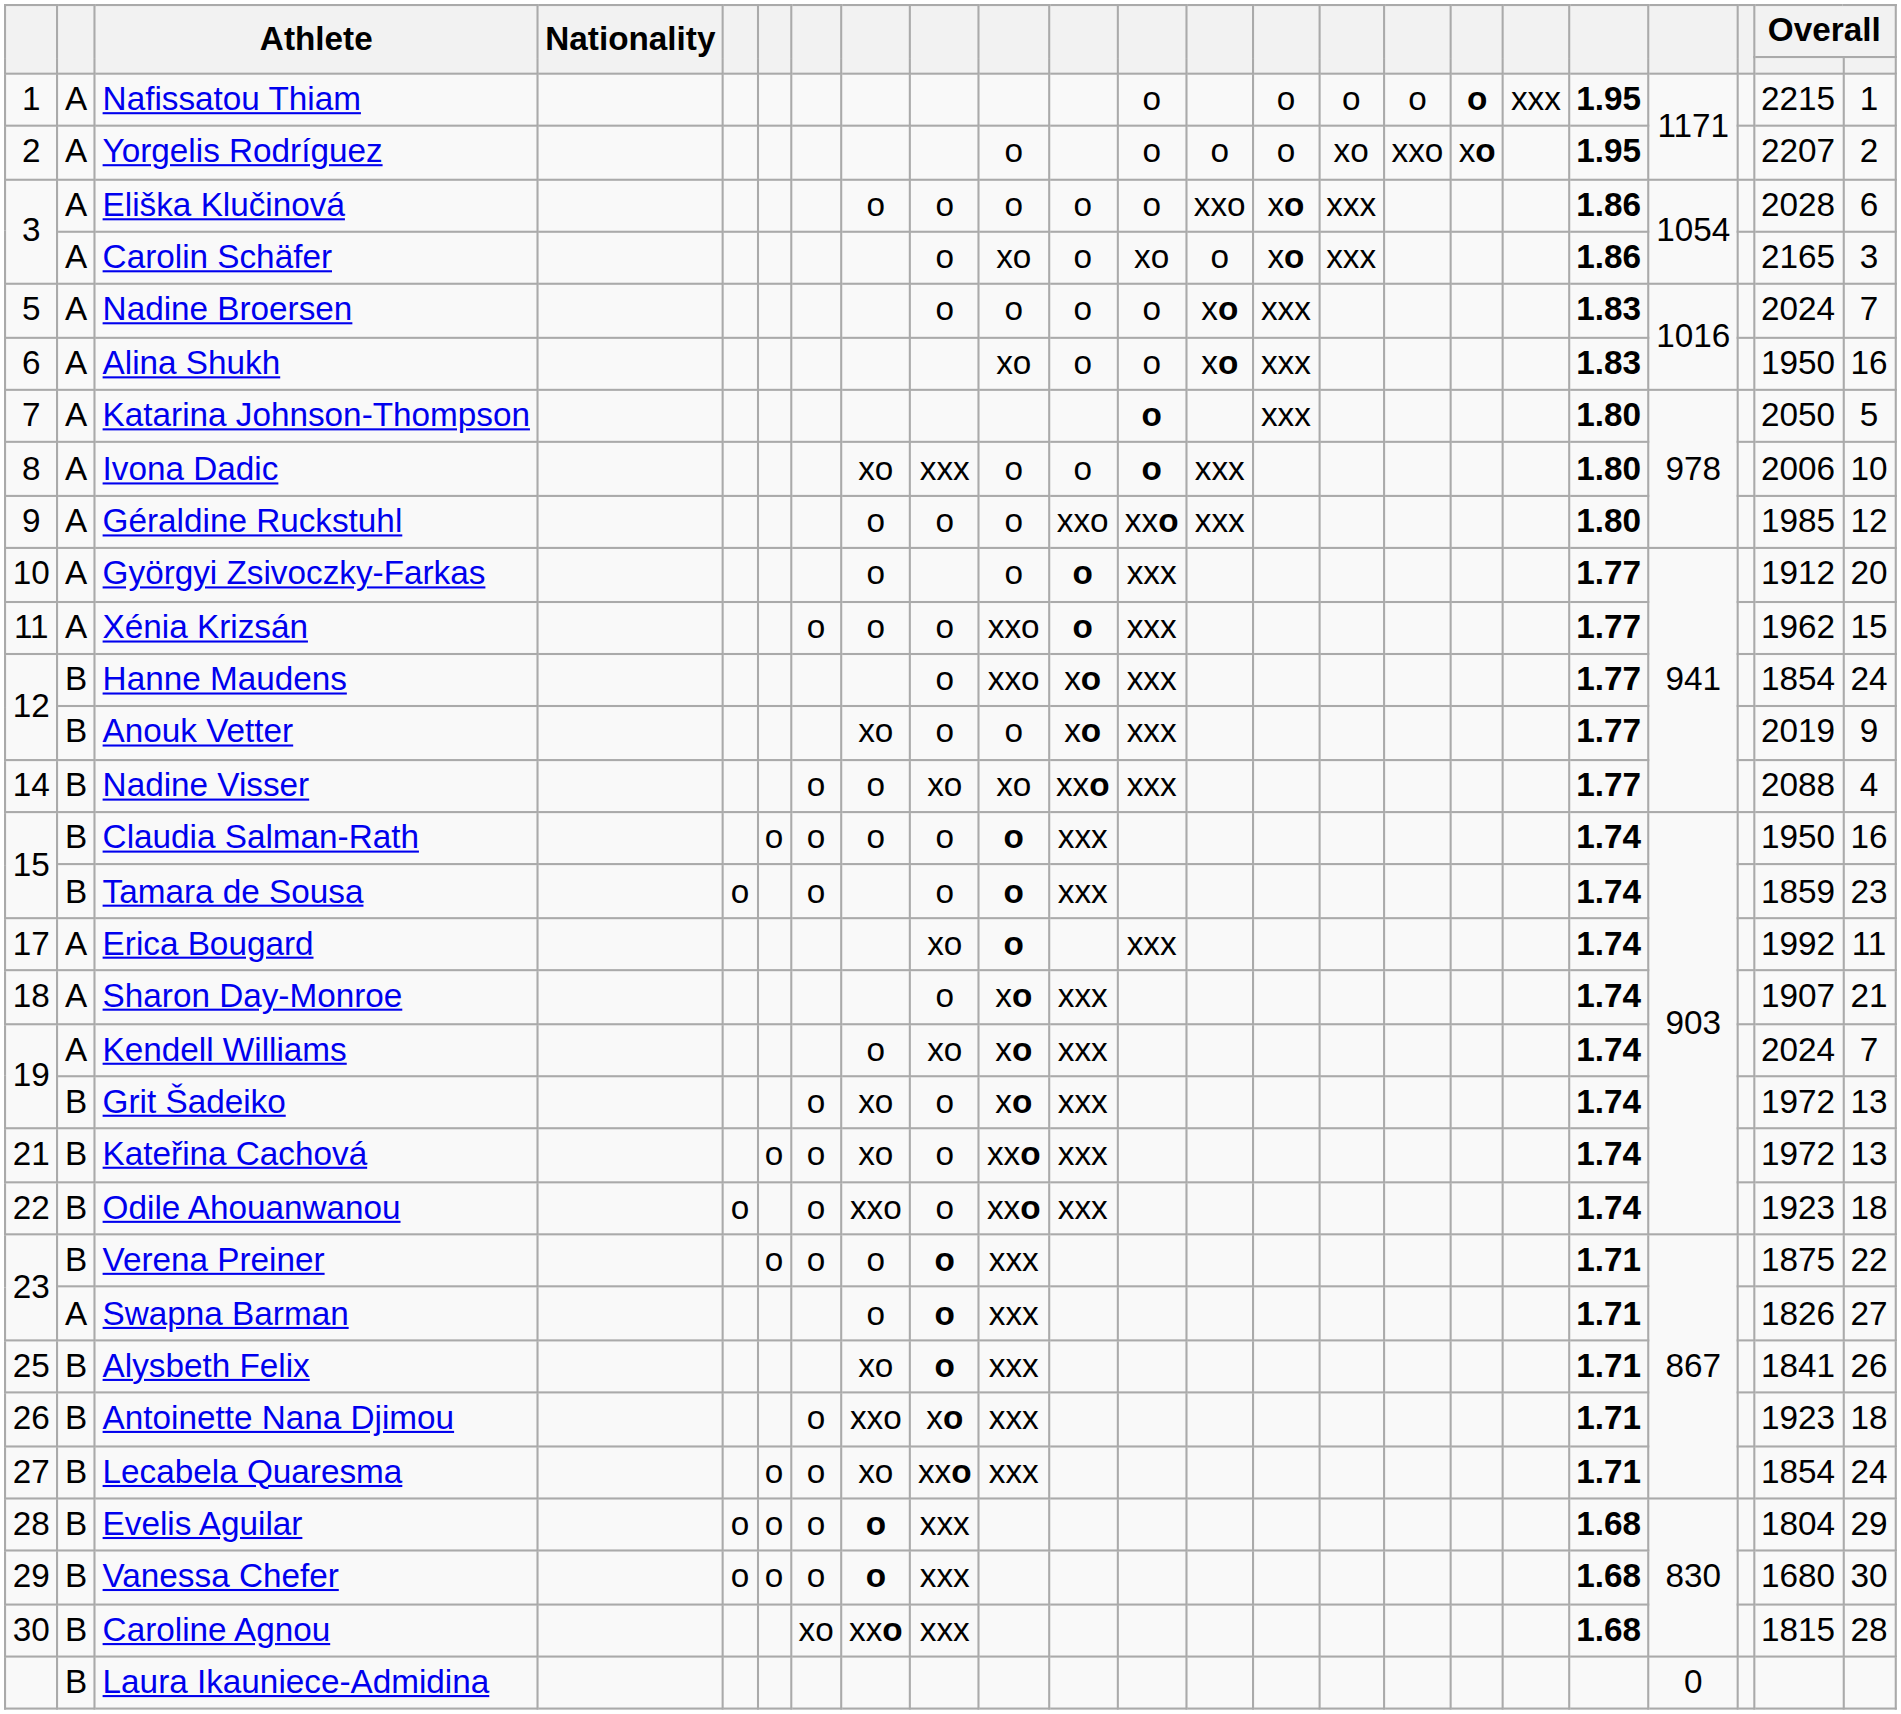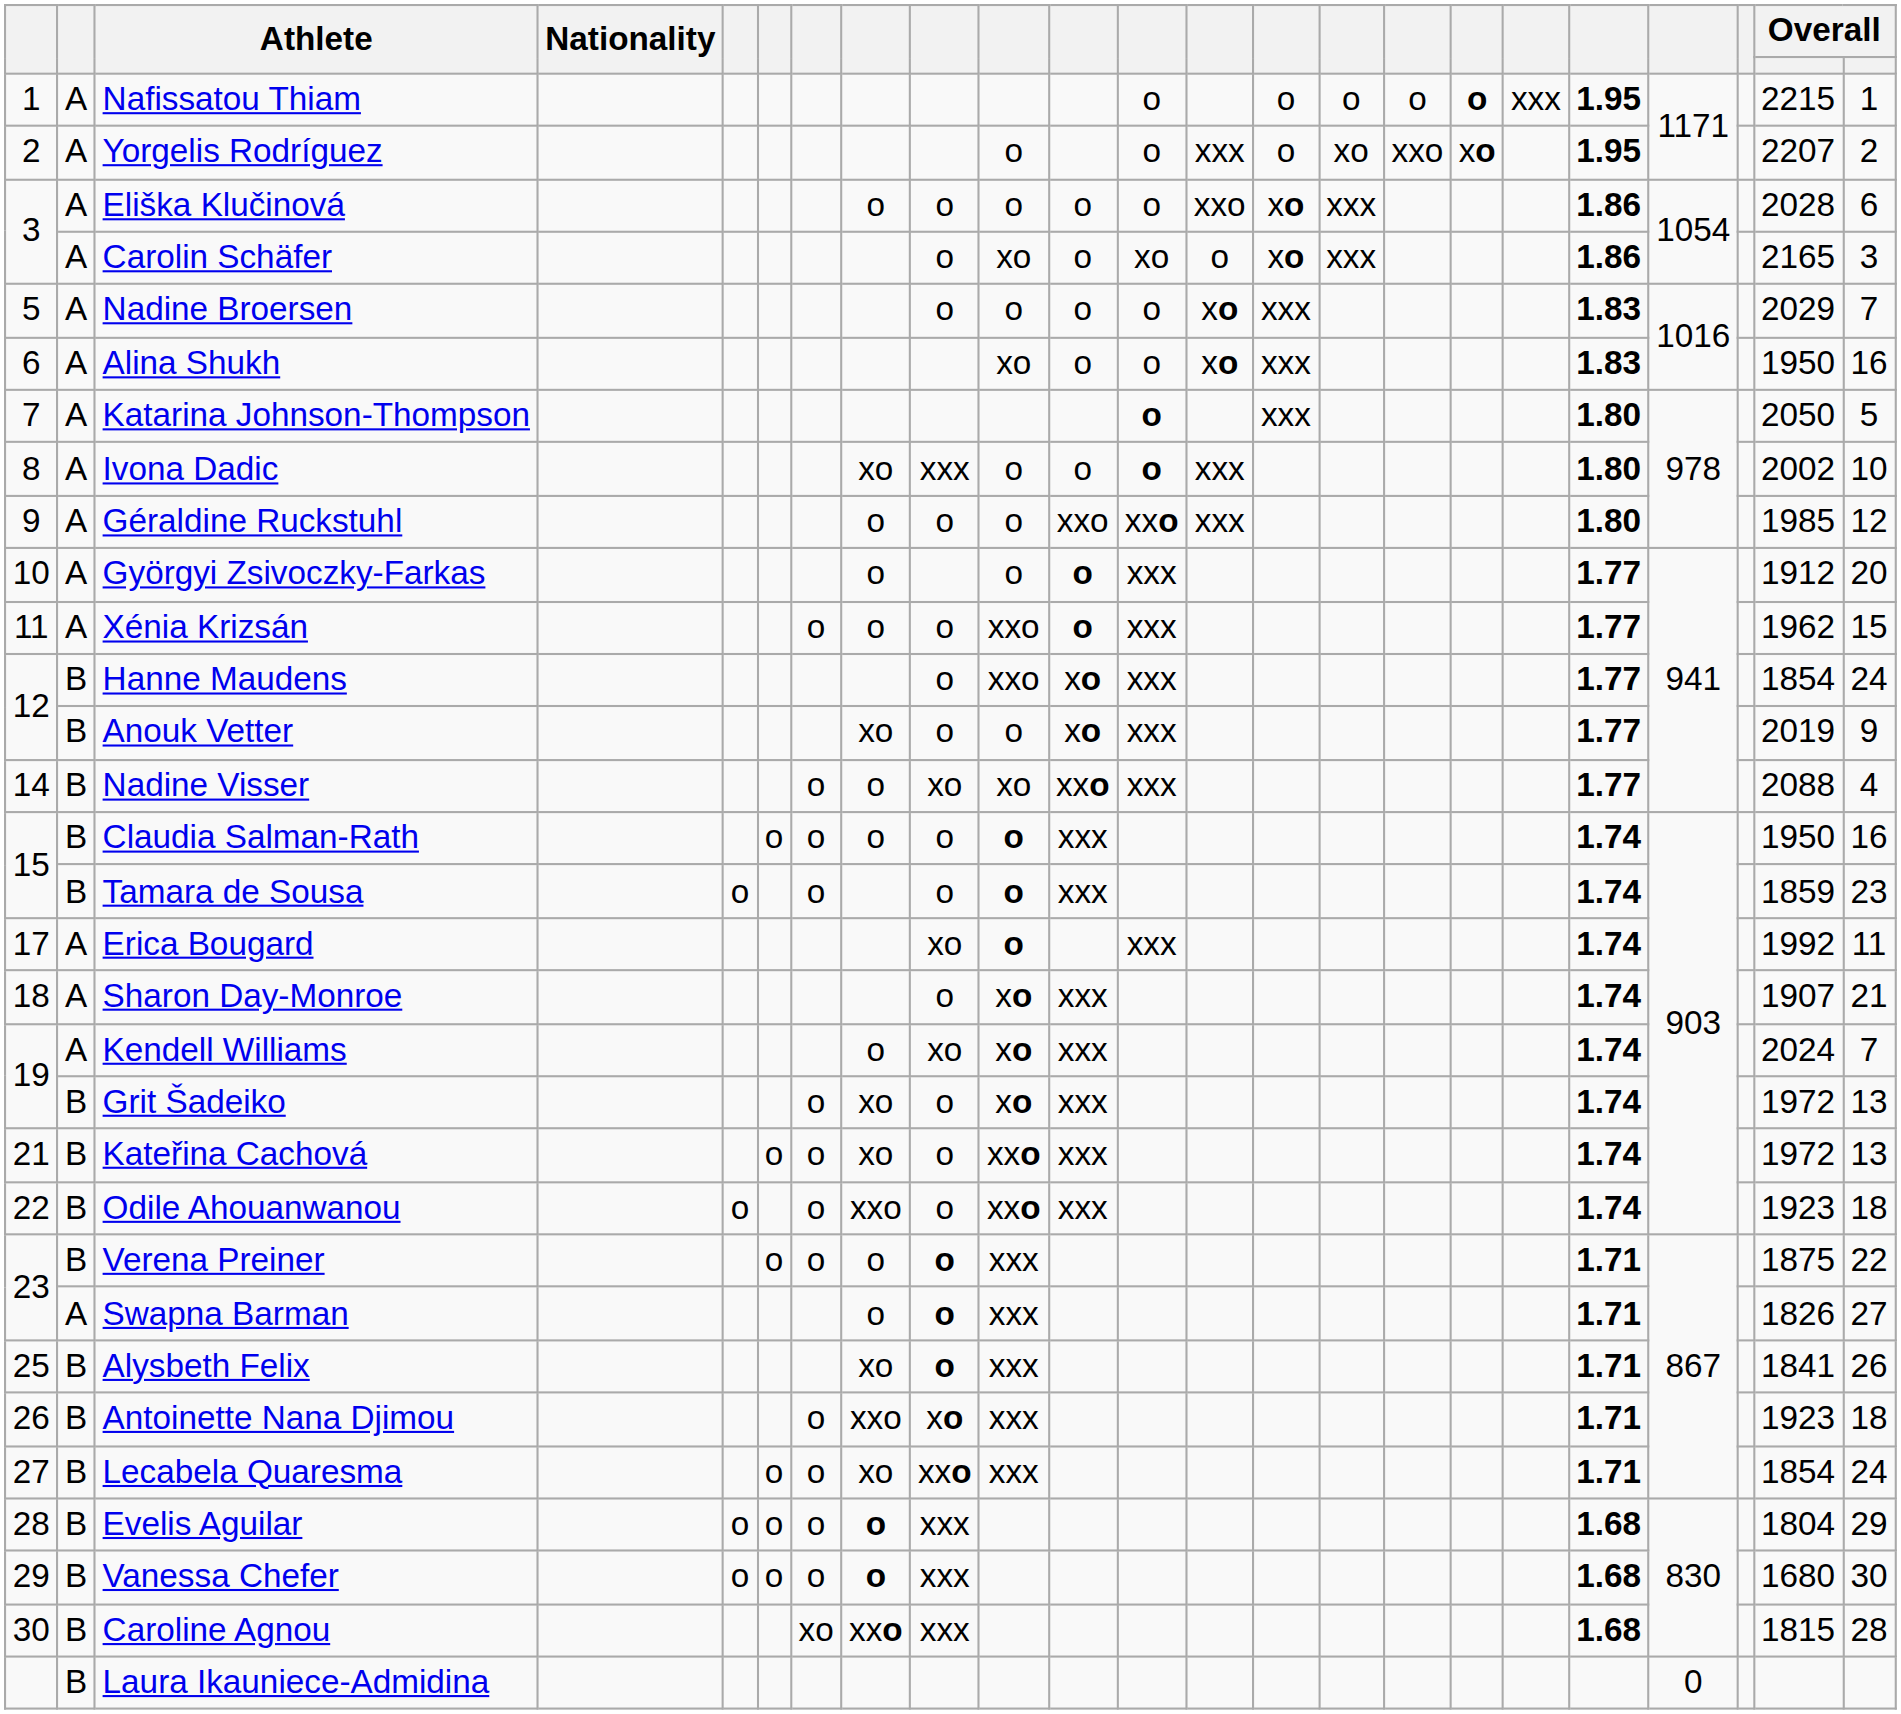Yorgelis Rodríguez | column 13: o -> xxx
Nadine Broersen | column 22: 2024 -> 2029
Ivona Dadic | column 22: 2006 -> 2002
